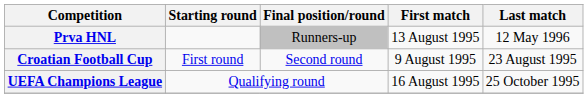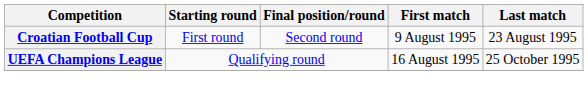- row: Prva HNL | Runners-up | 13 August 1995 | 12 May 1996
